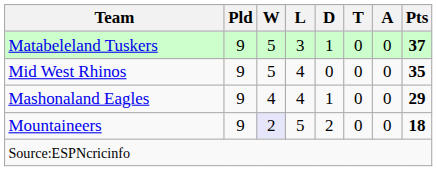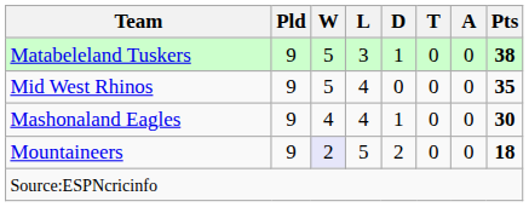Matabeleland Tuskers | Pts: 37 -> 38
Mashonaland Eagles | Pts: 29 -> 30
